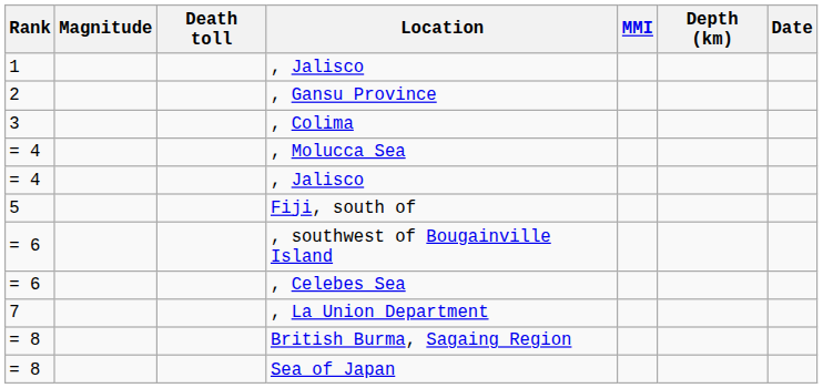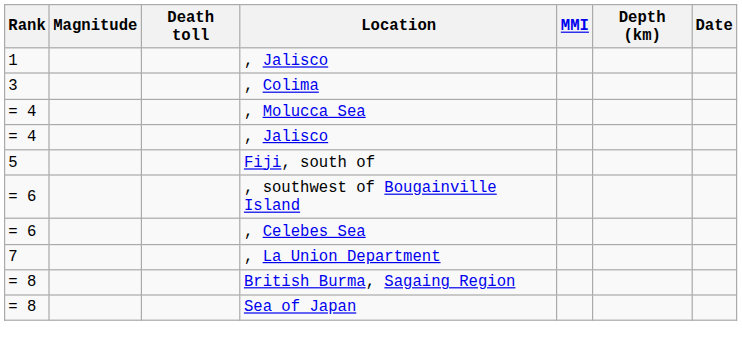- row: 2 | , Gansu Province
